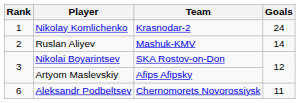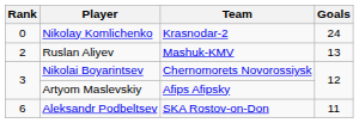Nikolay Komlichenko | Rank: 1 -> 0
Ruslan Aliyev | Goals: 14 -> 13
Nikolai Boyarintsev | Team: SKA Rostov-on-Don -> Chernomorets Novorossiysk
Aleksandr Podbeltsev | Team: Chernomorets Novorossiysk -> SKA Rostov-on-Don
